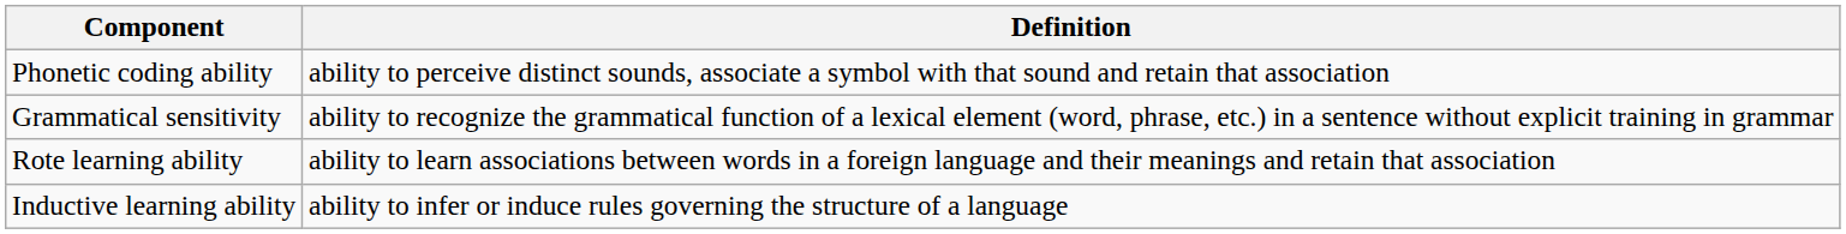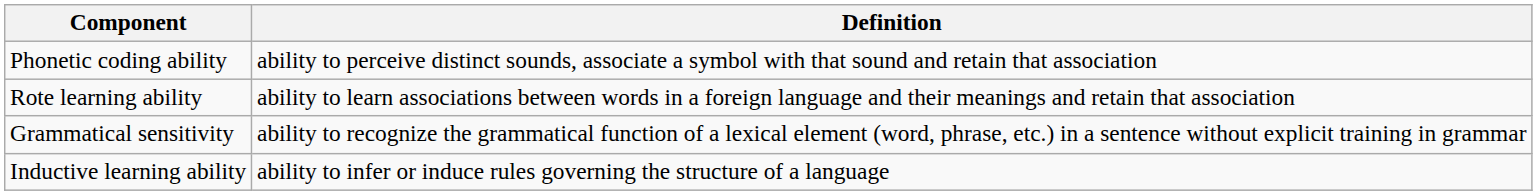rows swapped: Grammatical sensitivity <-> Rote learning ability
